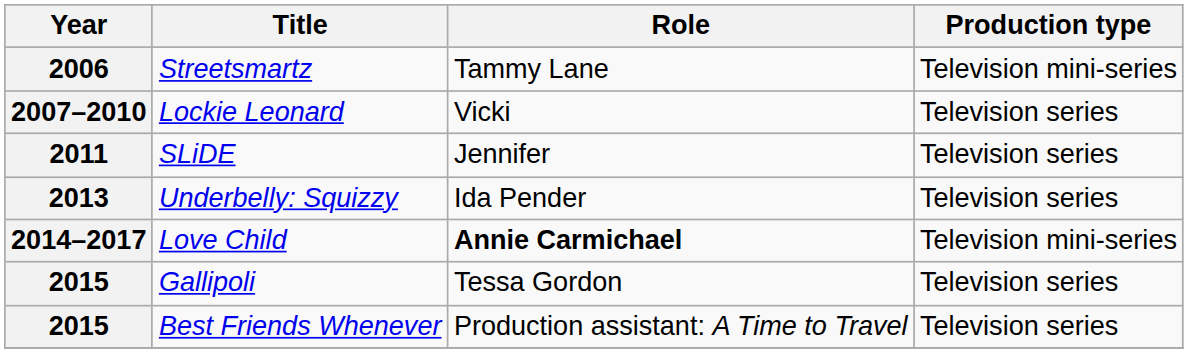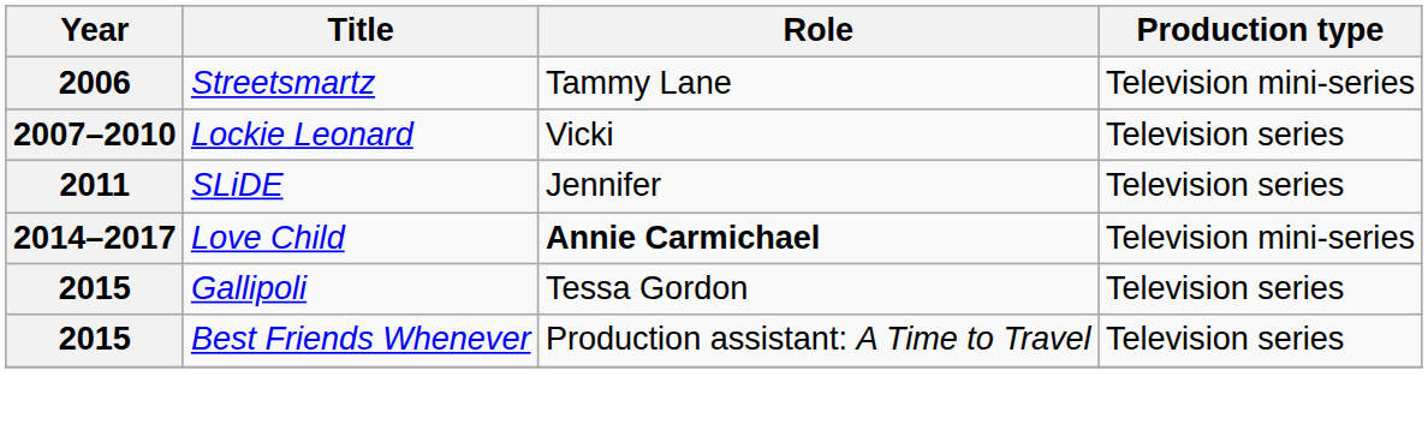- row: 2013 | Underbelly: Squizzy | Ida Pender | Television series
